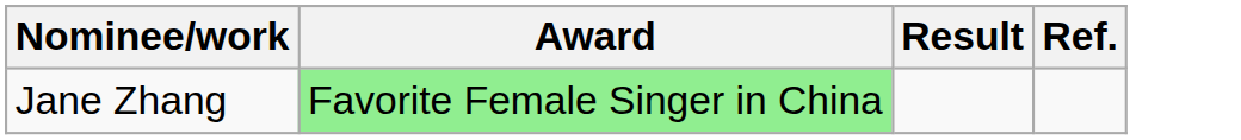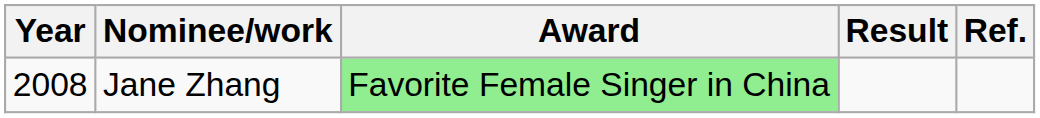+ column: Year | 2008
